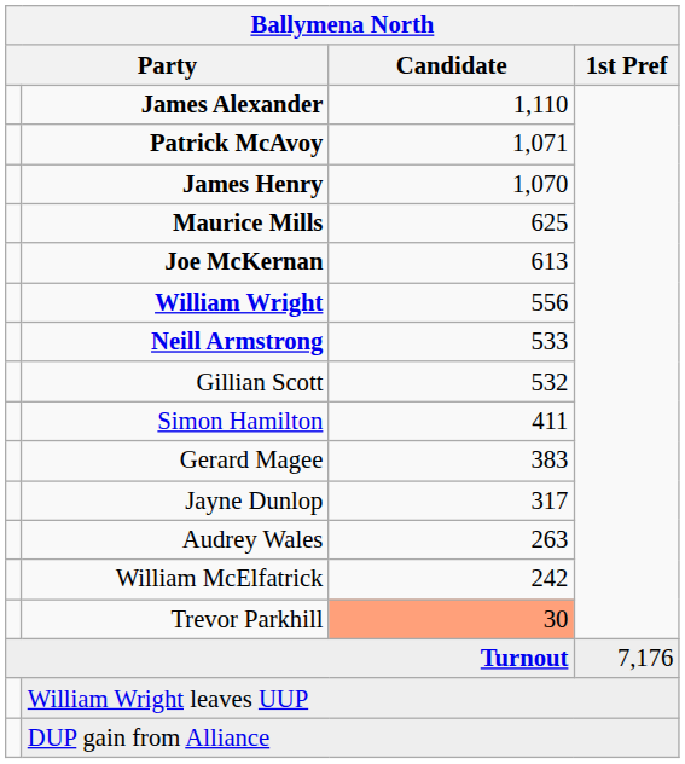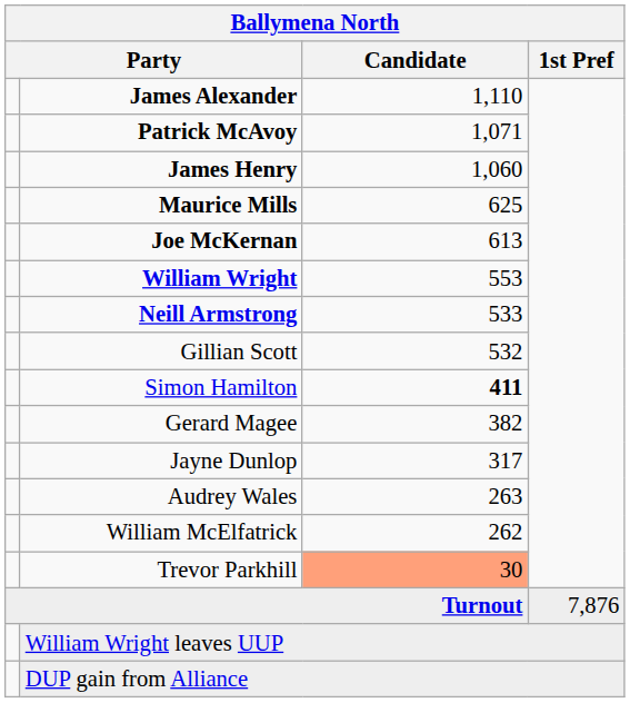James Henry | Candidate: 1,070 -> 1,060
William Wright | Candidate: 556 -> 553
Simon Hamilton | Candidate: normal -> bold
Gerard Magee | Candidate: 383 -> 382
William McElfatrick | Candidate: 242 -> 262
Turnout | 1st Pref: 7,176 -> 7,876
